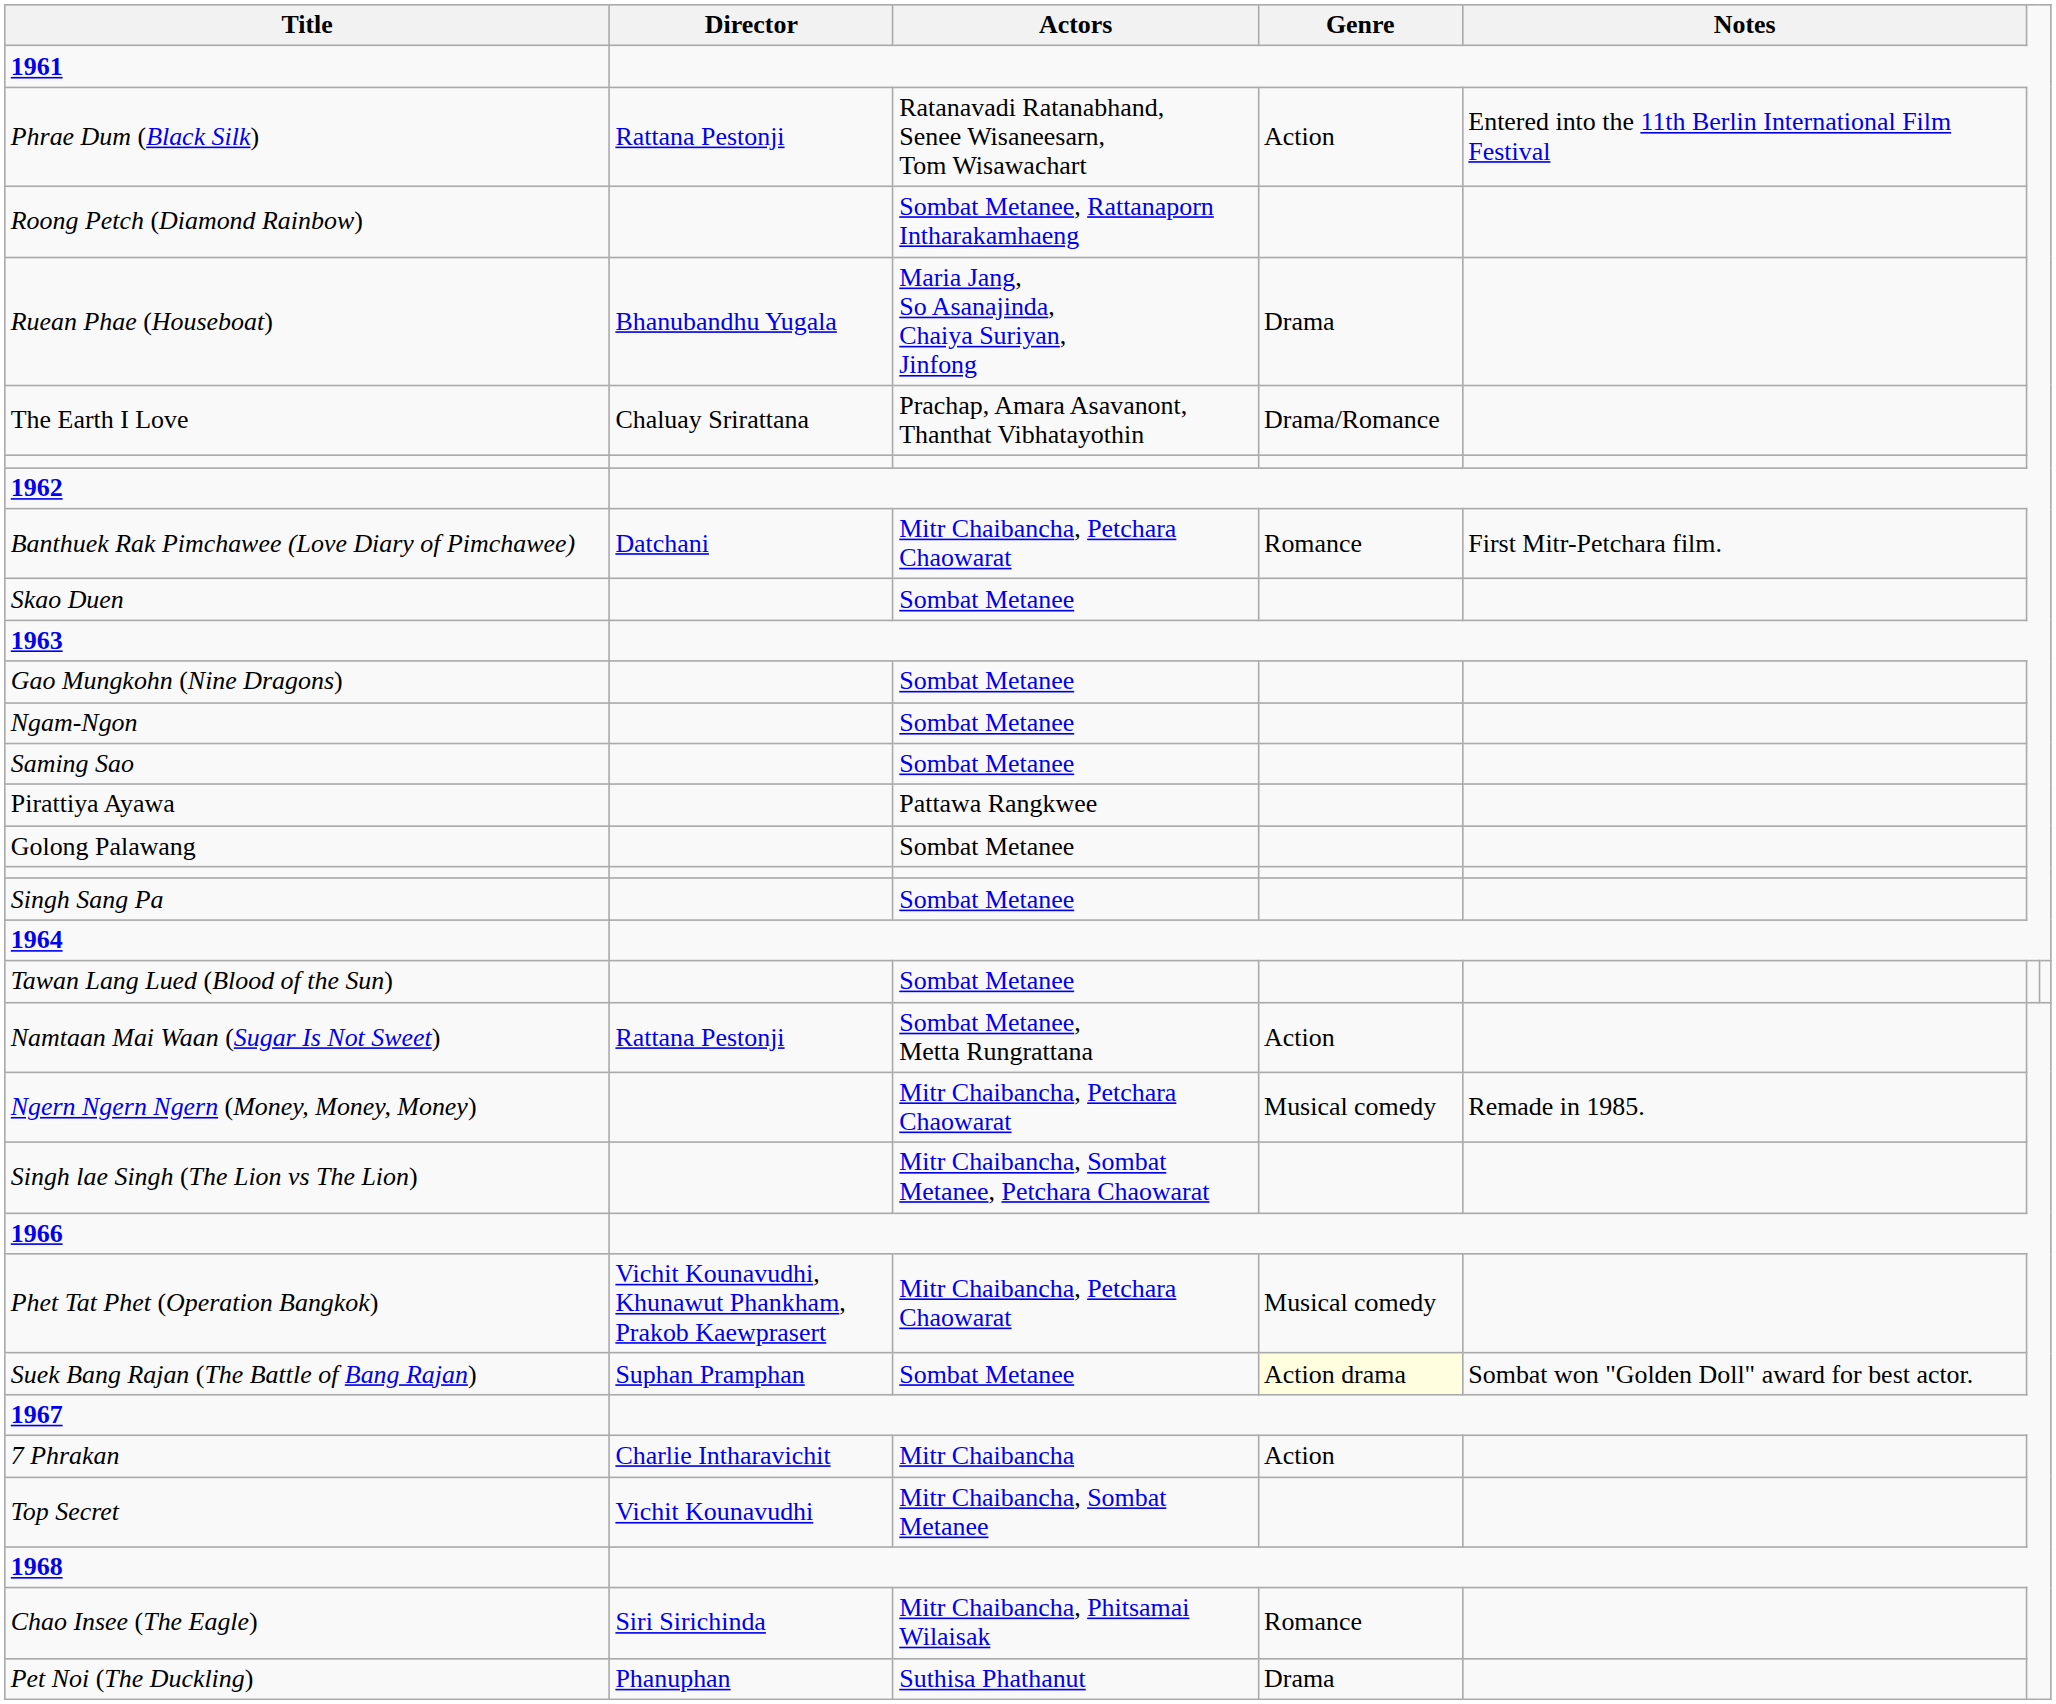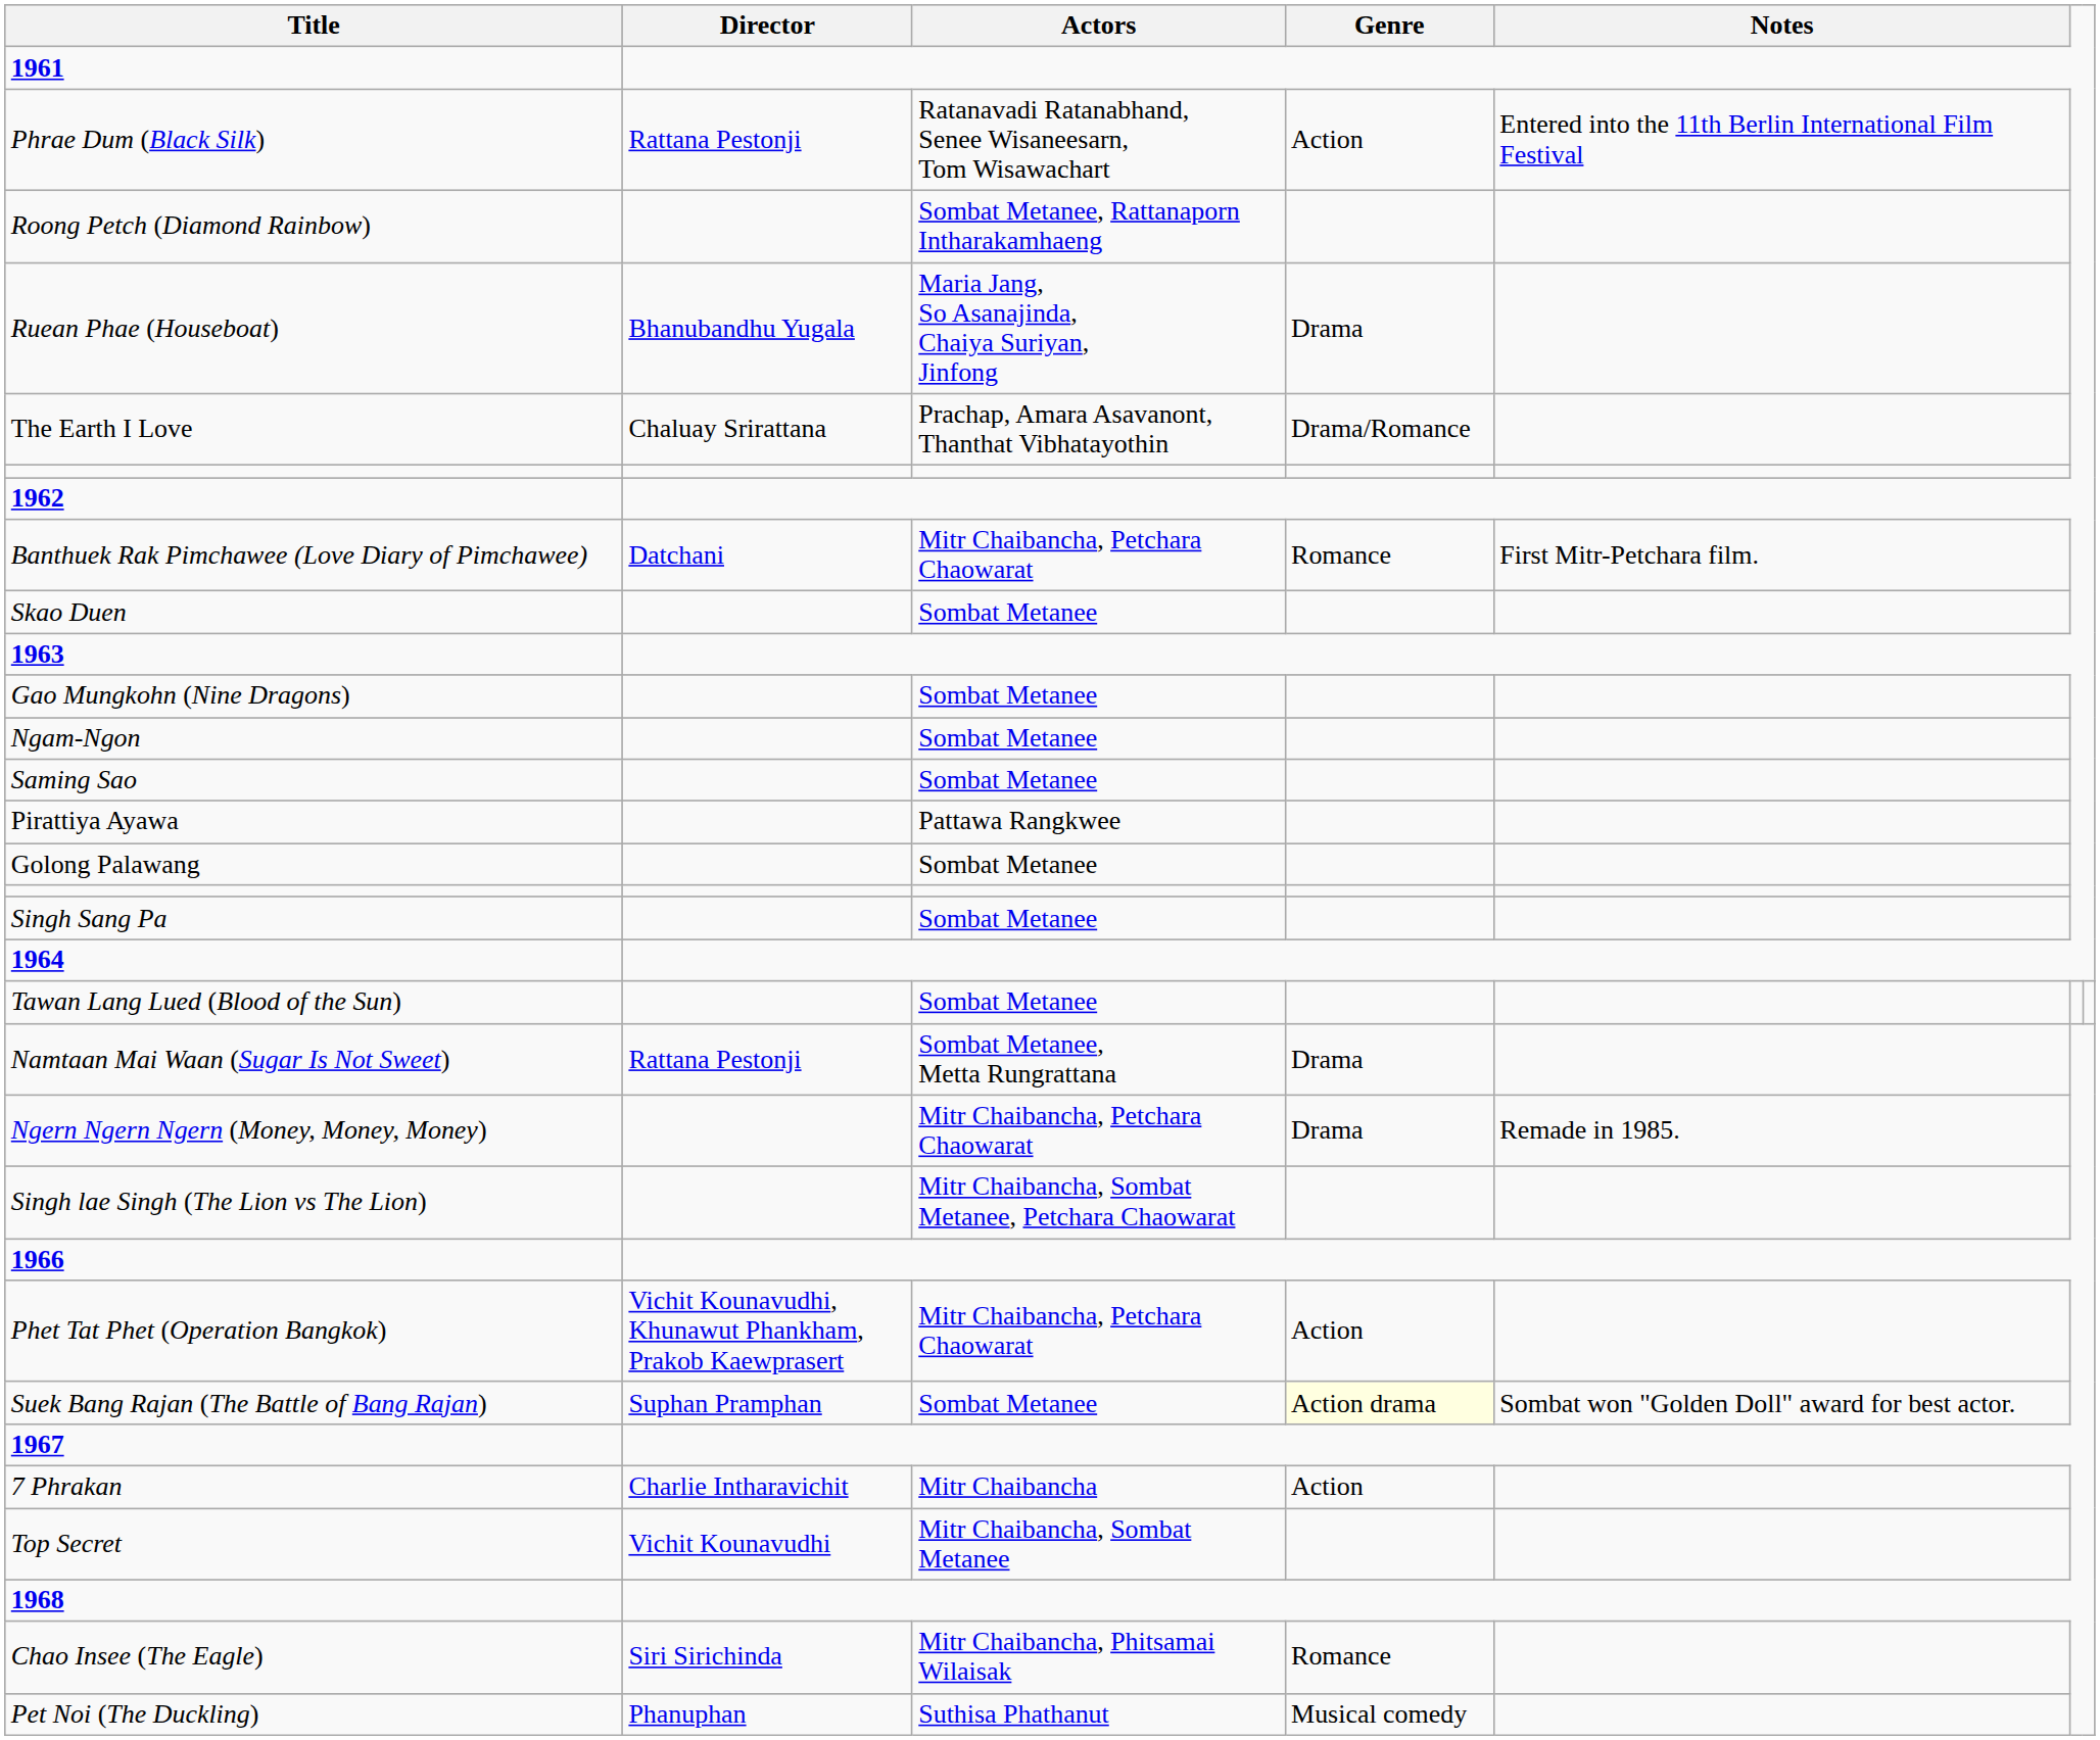Namtaan Mai Waan (Sugar Is Not Sweet) | Genre: Action -> Drama
Ngern Ngern Ngern (Money, Money, Money) | Genre: Musical comedy -> Drama
Phet Tat Phet (Operation Bangkok) | Genre: Musical comedy -> Action
Pet Noi (The Duckling) | Genre: Drama -> Musical comedy
